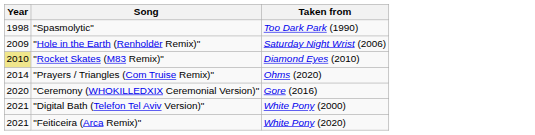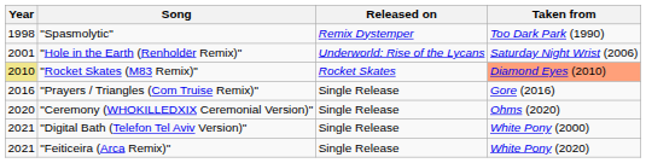+ column: Released on | Remix Dystemper | Underworld: Rise of the Lycans | Rocket Skates | Single Release | Single Release | Single Release | Single Release
"Hole in the Earth (Renholdër Remix)" | Year: 2009 -> 2001
"Rocket Skates (M83 Remix)" | Taken from: no background -> lightsalmon background
"Prayers / Triangles (Com Truise Remix)" | Year: 2014 -> 2016
"Prayers / Triangles (Com Truise Remix)" | Taken from: Ohms (2020) -> Gore (2016)
"Ceremony (WHOKILLEDXIX Ceremonial Version)" | Taken from: Gore (2016) -> Ohms (2020)
